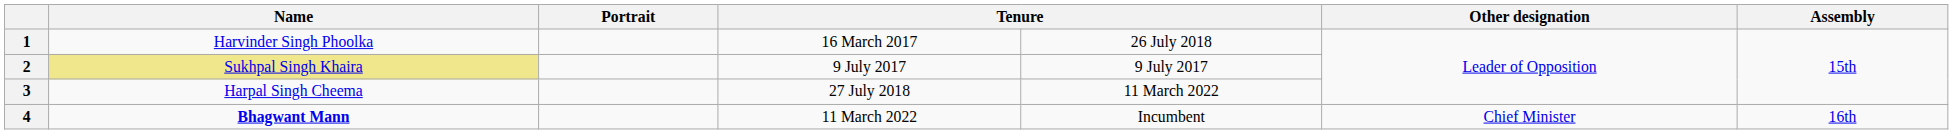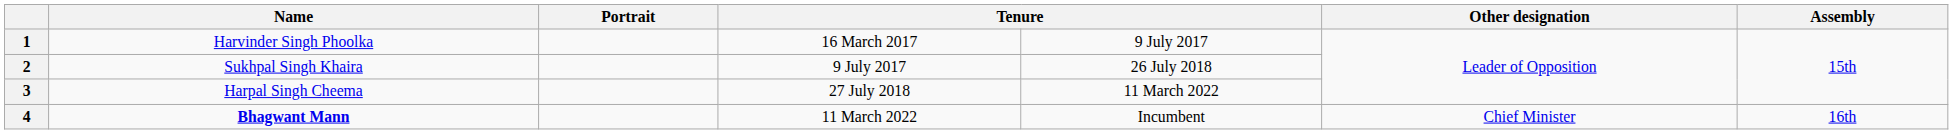1 | column 5: 26 July 2018 -> 9 July 2017
2 | Name: khaki background -> no background
2 | column 5: 9 July 2017 -> 26 July 2018
